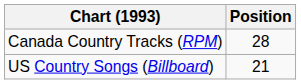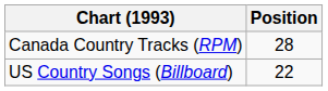US Country Songs (Billboard) | Position: 21 -> 22
